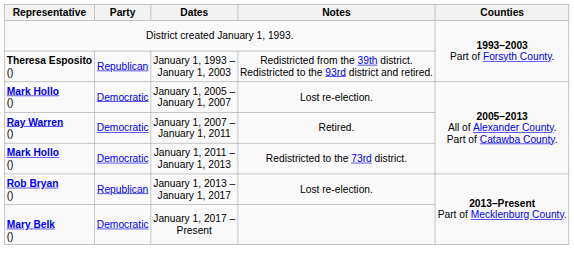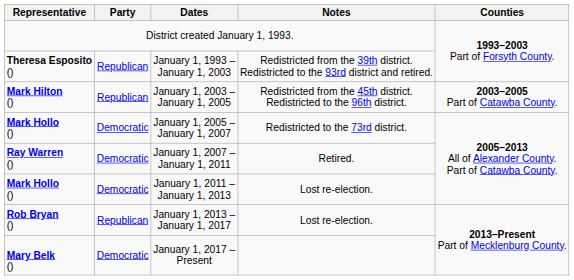+ row: Mark Hilton () | Republican | January 1, 2003 – January 1, 2005 | Redistricted from the 45th district. Redistricted to the 96th district. | 2003–2005 Part of Catawba County.
January 1, 2005 – January 1, 2007 | Notes: Lost re-election. -> Redistricted to the 73rd district.
January 1, 2011 – January 1, 2013 | Notes: Redistricted to the 73rd district. -> Lost re-election.
